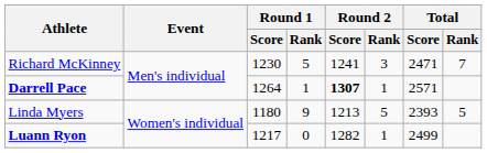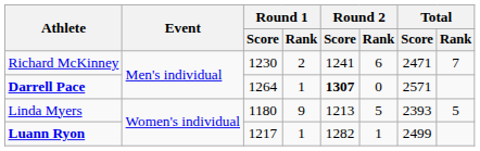Richard McKinney | Round 1 / Rank: 5 -> 2
Richard McKinney | Round 2 / Rank: 3 -> 6
Darrell Pace | Round 2 / Rank: 1 -> 0
Luann Ryon | Round 1 / Rank: 0 -> 1
